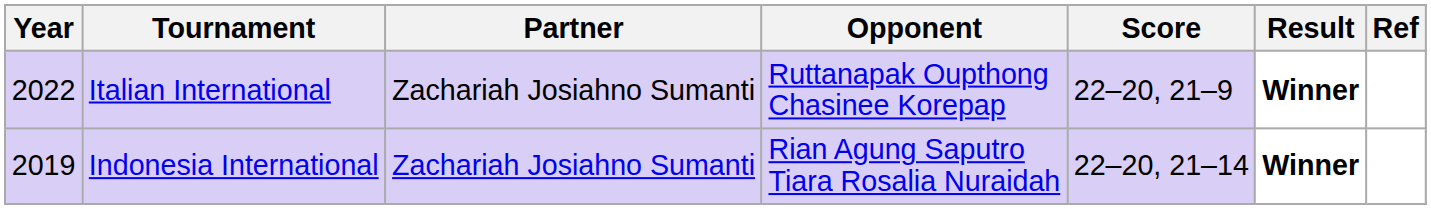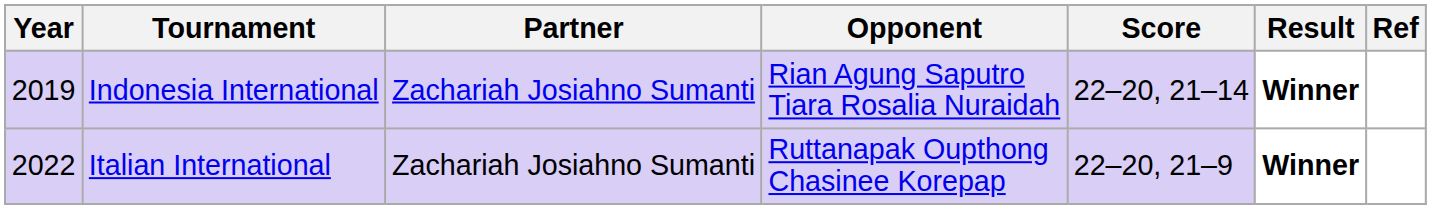rows swapped: Indonesia International <-> Italian International
